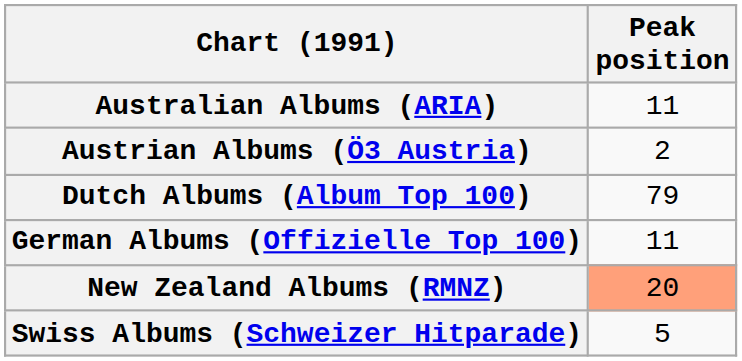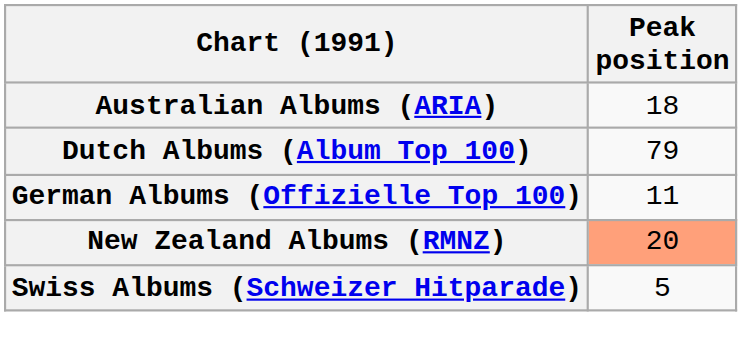Australian Albums (ARIA) | Peak position: 11 -> 18
- row: Austrian Albums (Ö3 Austria) | 2
